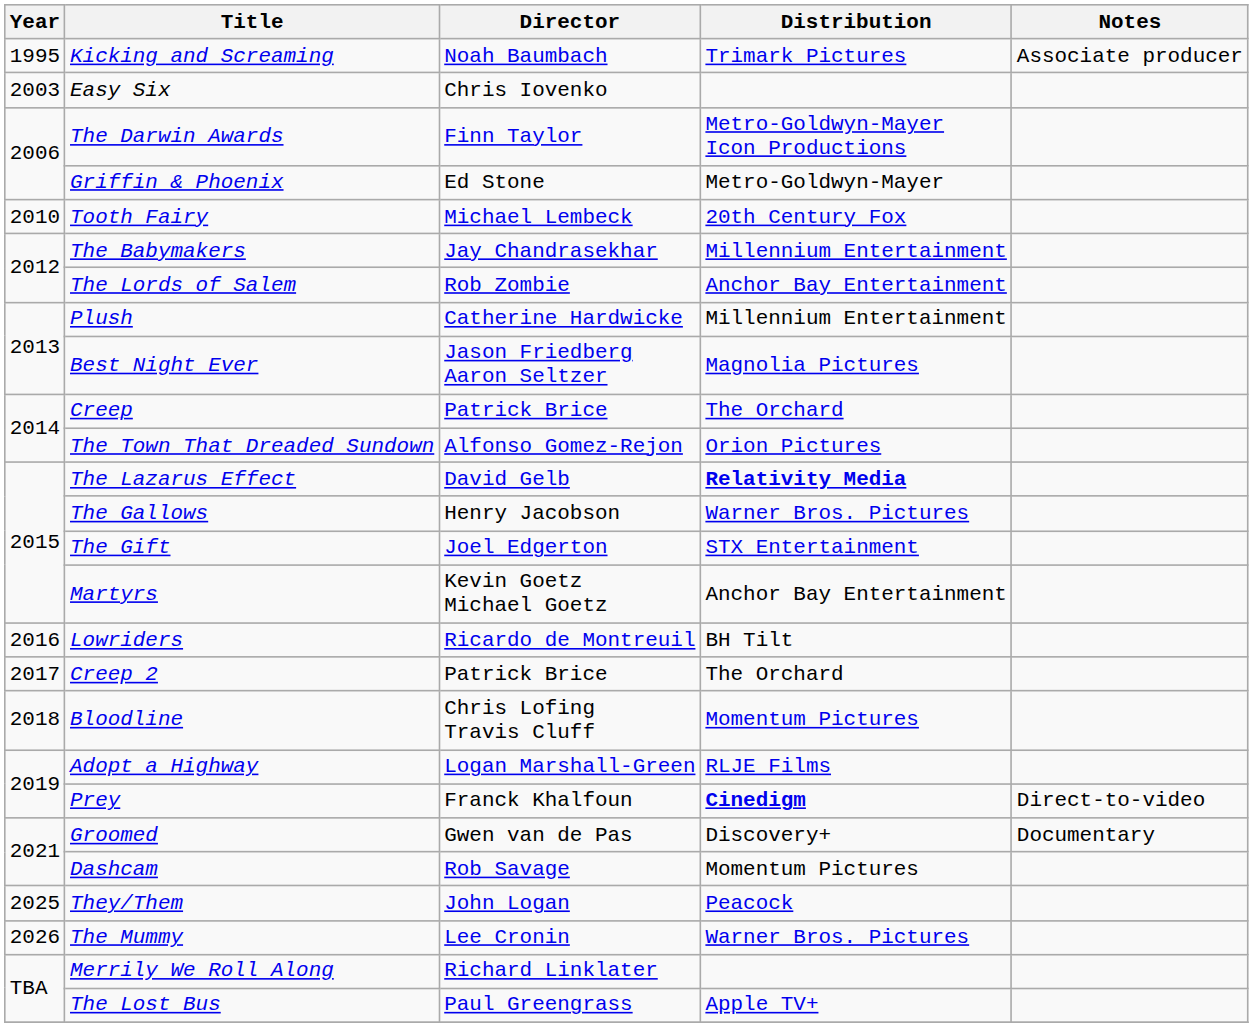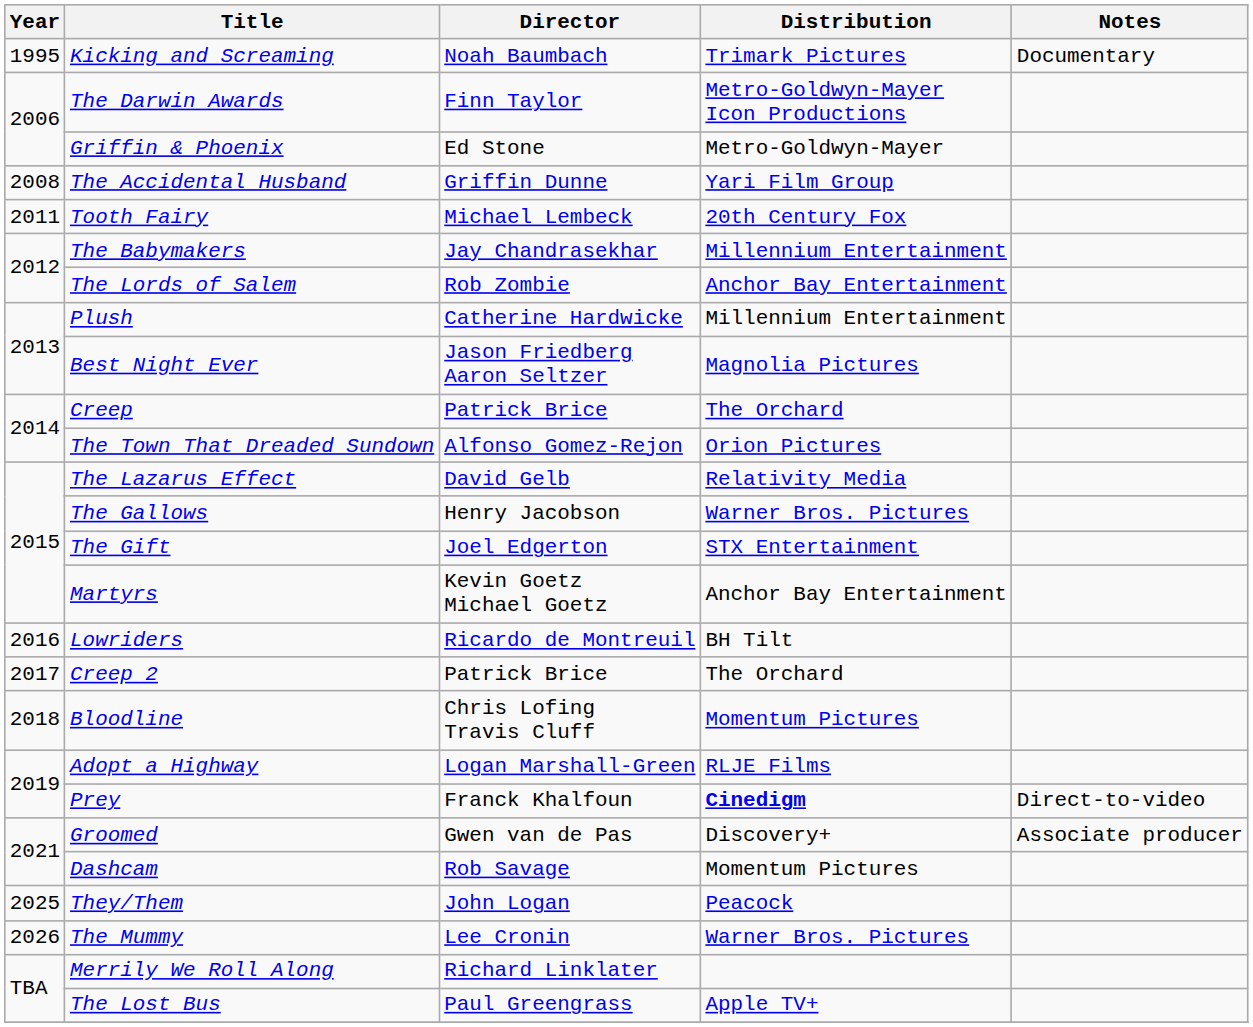Kicking and Screaming | Notes: Associate producer -> Documentary
- row: 2003 | Easy Six | Chris Iovenko
+ row: 2008 | The Accidental Husband | Griffin Dunne | Yari Film Group
Tooth Fairy | Year: 2010 -> 2011
The Lazarus Effect | Distribution: bold -> normal
Groomed | Notes: Documentary -> Associate producer
